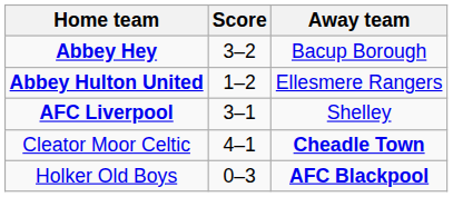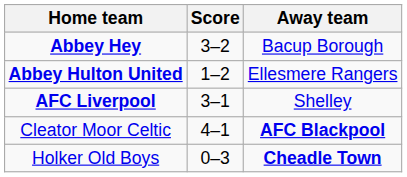Cleator Moor Celtic | Away team: Cheadle Town -> AFC Blackpool
Holker Old Boys | Away team: AFC Blackpool -> Cheadle Town
